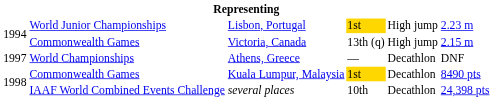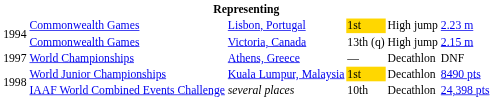Lisbon, Portugal | column 2: World Junior Championships -> Commonwealth Games
Kuala Lumpur, Malaysia | column 2: Commonwealth Games -> World Junior Championships
